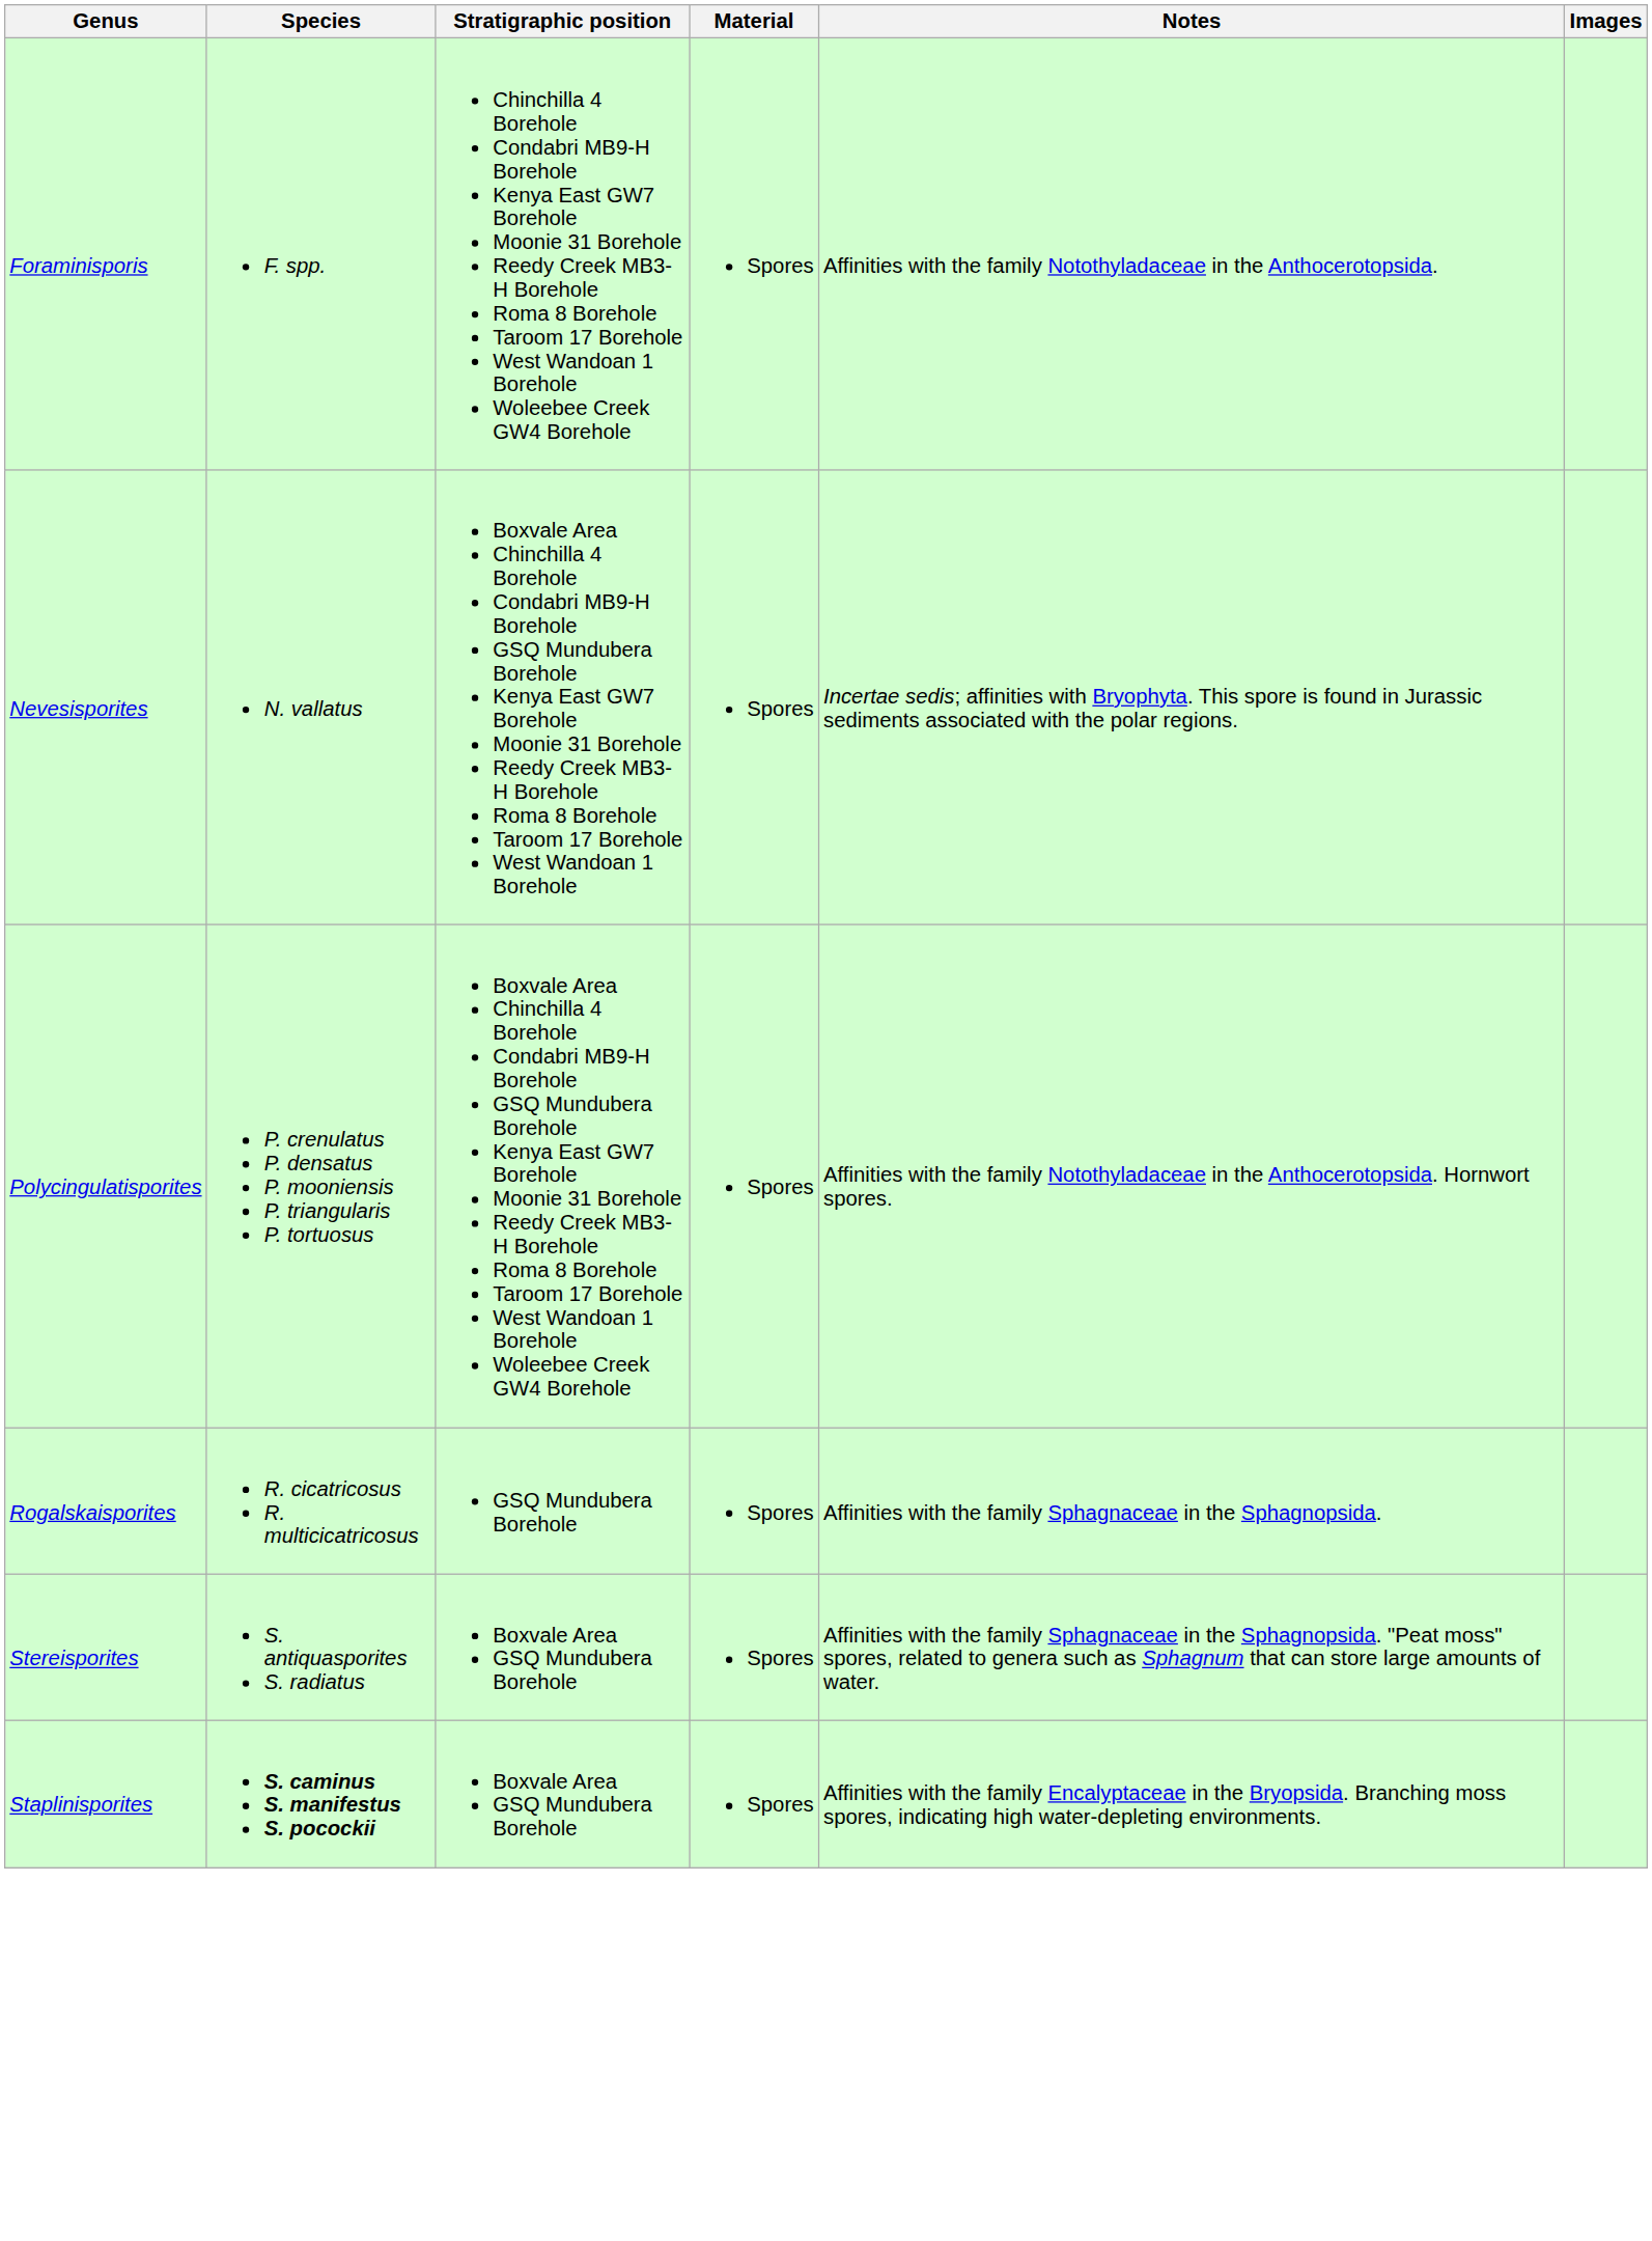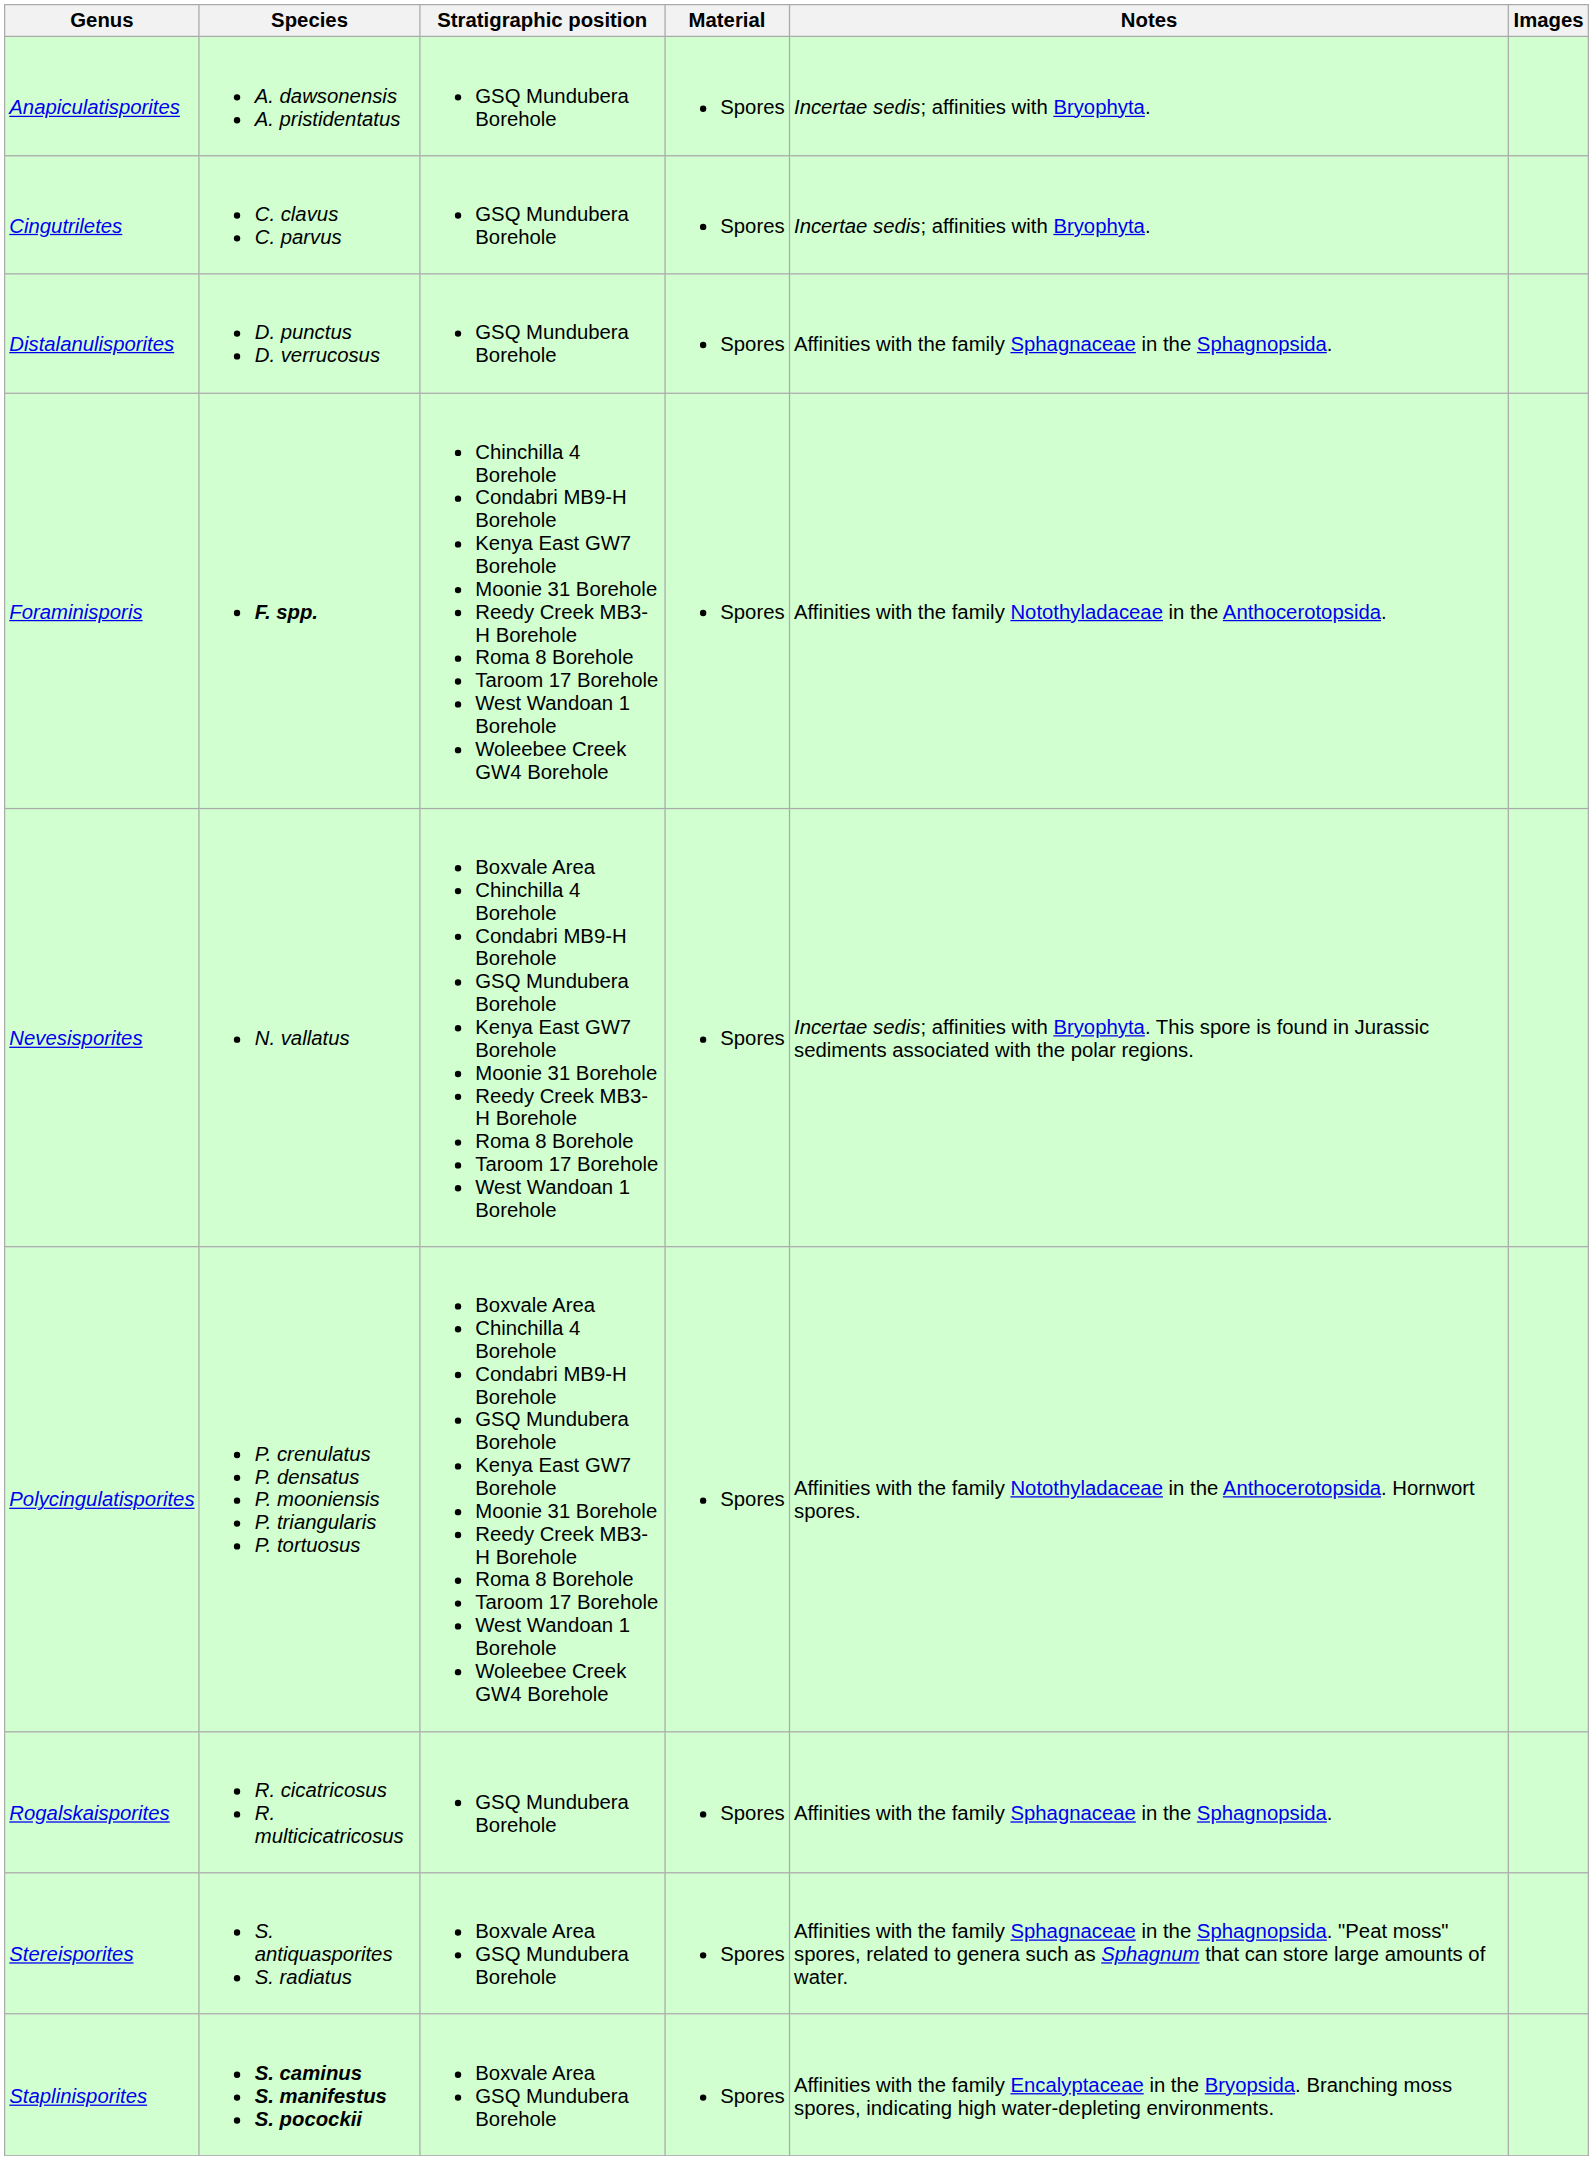+ row: Anapiculatisporites | A. dawsonensis A. pristidentatus | GSQ Mundubera Borehole | Spores | Incertae sedis; affinities with Bryophyta.
+ row: Cingutriletes | C. clavus C. parvus | GSQ Mundubera Borehole | Spores | Incertae sedis; affinities with Bryophyta.
+ row: Distalanulisporites | D. punctus D. verrucosus | GSQ Mundubera Borehole | Spores | Affinities with the family Sphagnaceae in the Sphagnopsida.
Foraminisporis | Species: normal -> bold
